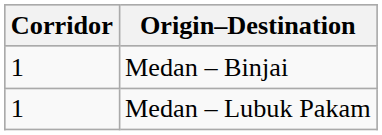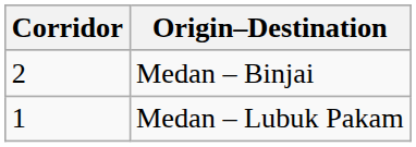Medan – Binjai | Corridor: 1 -> 2
